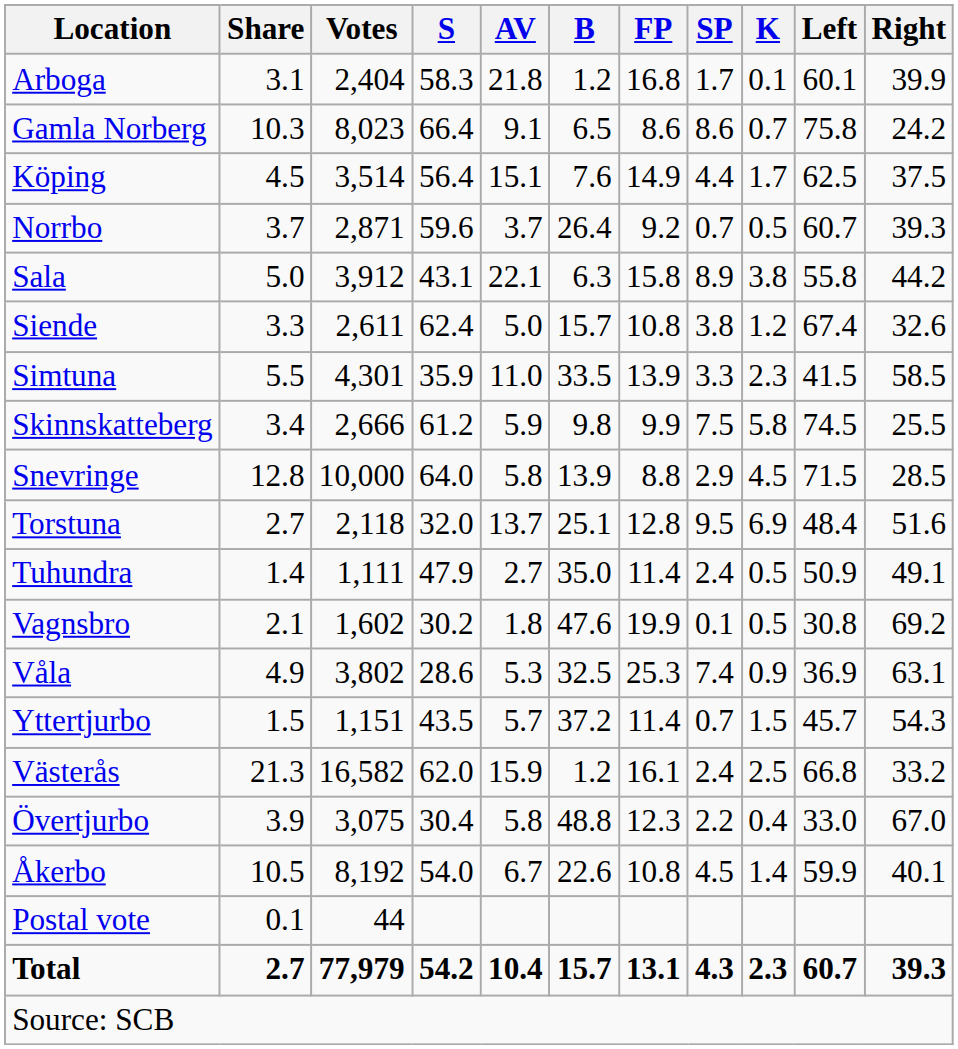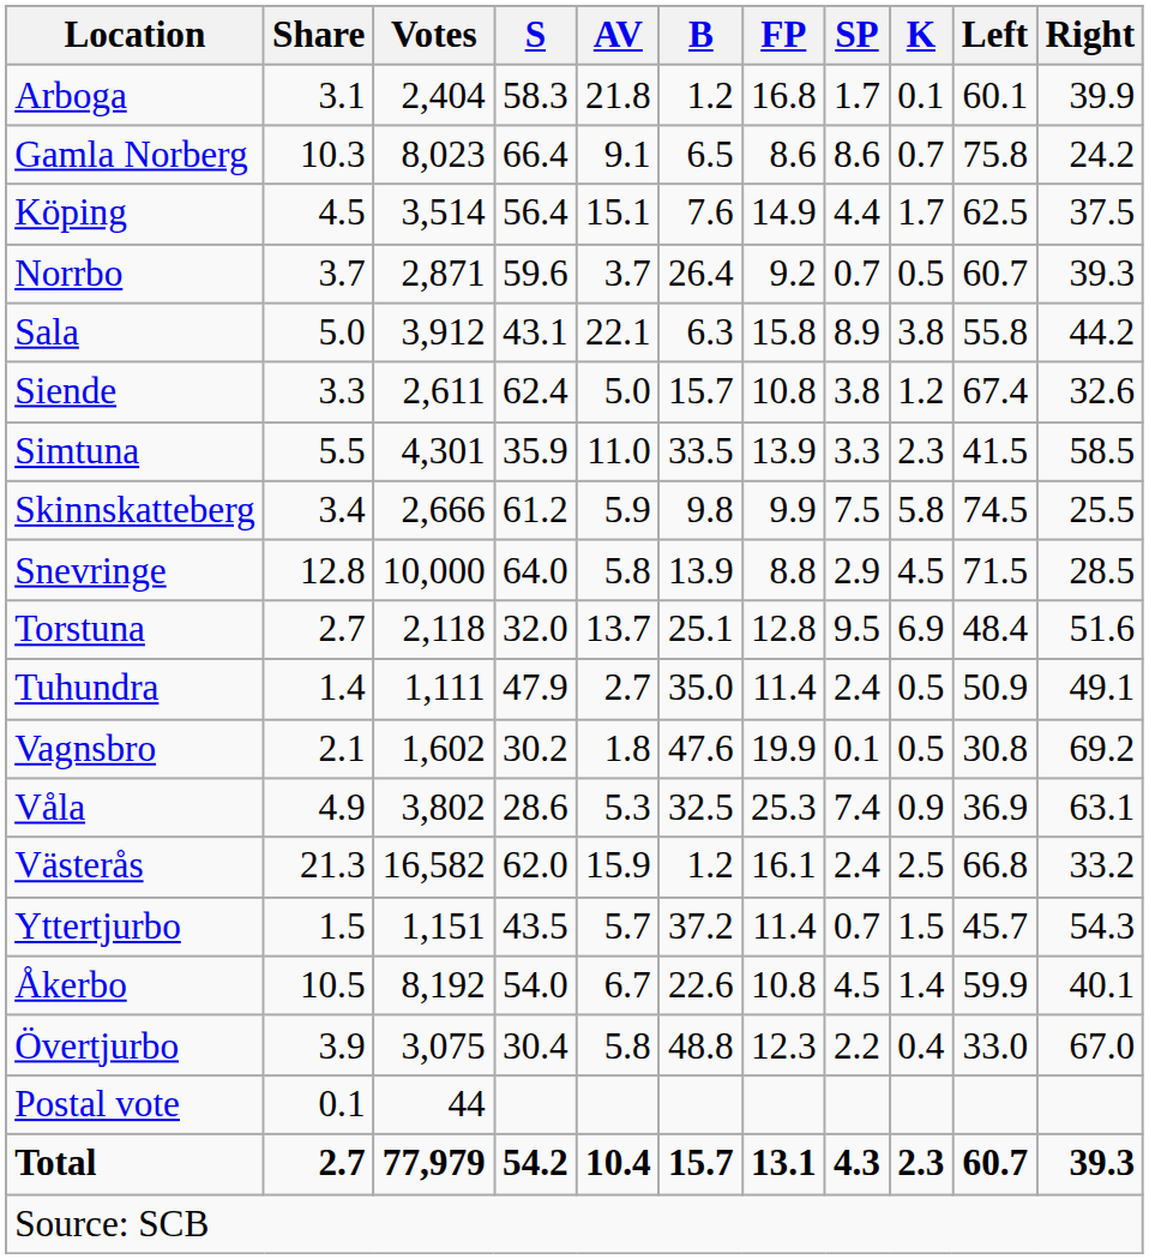rows swapped: Västerås <-> Yttertjurbo
rows swapped: Åkerbo <-> Övertjurbo
